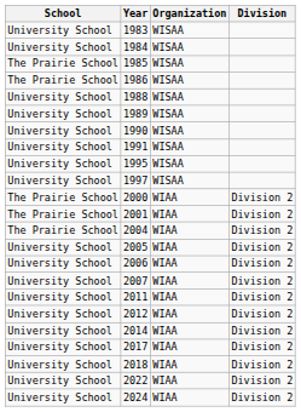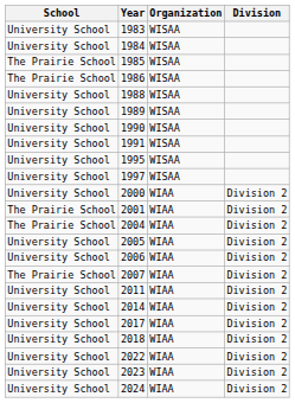2000 | School: The Prairie School -> University School
2007 | School: University School -> The Prairie School
- row: University School | 2012 | WIAA | Division 2
+ row: University School | 2023 | WIAA | Division 2
